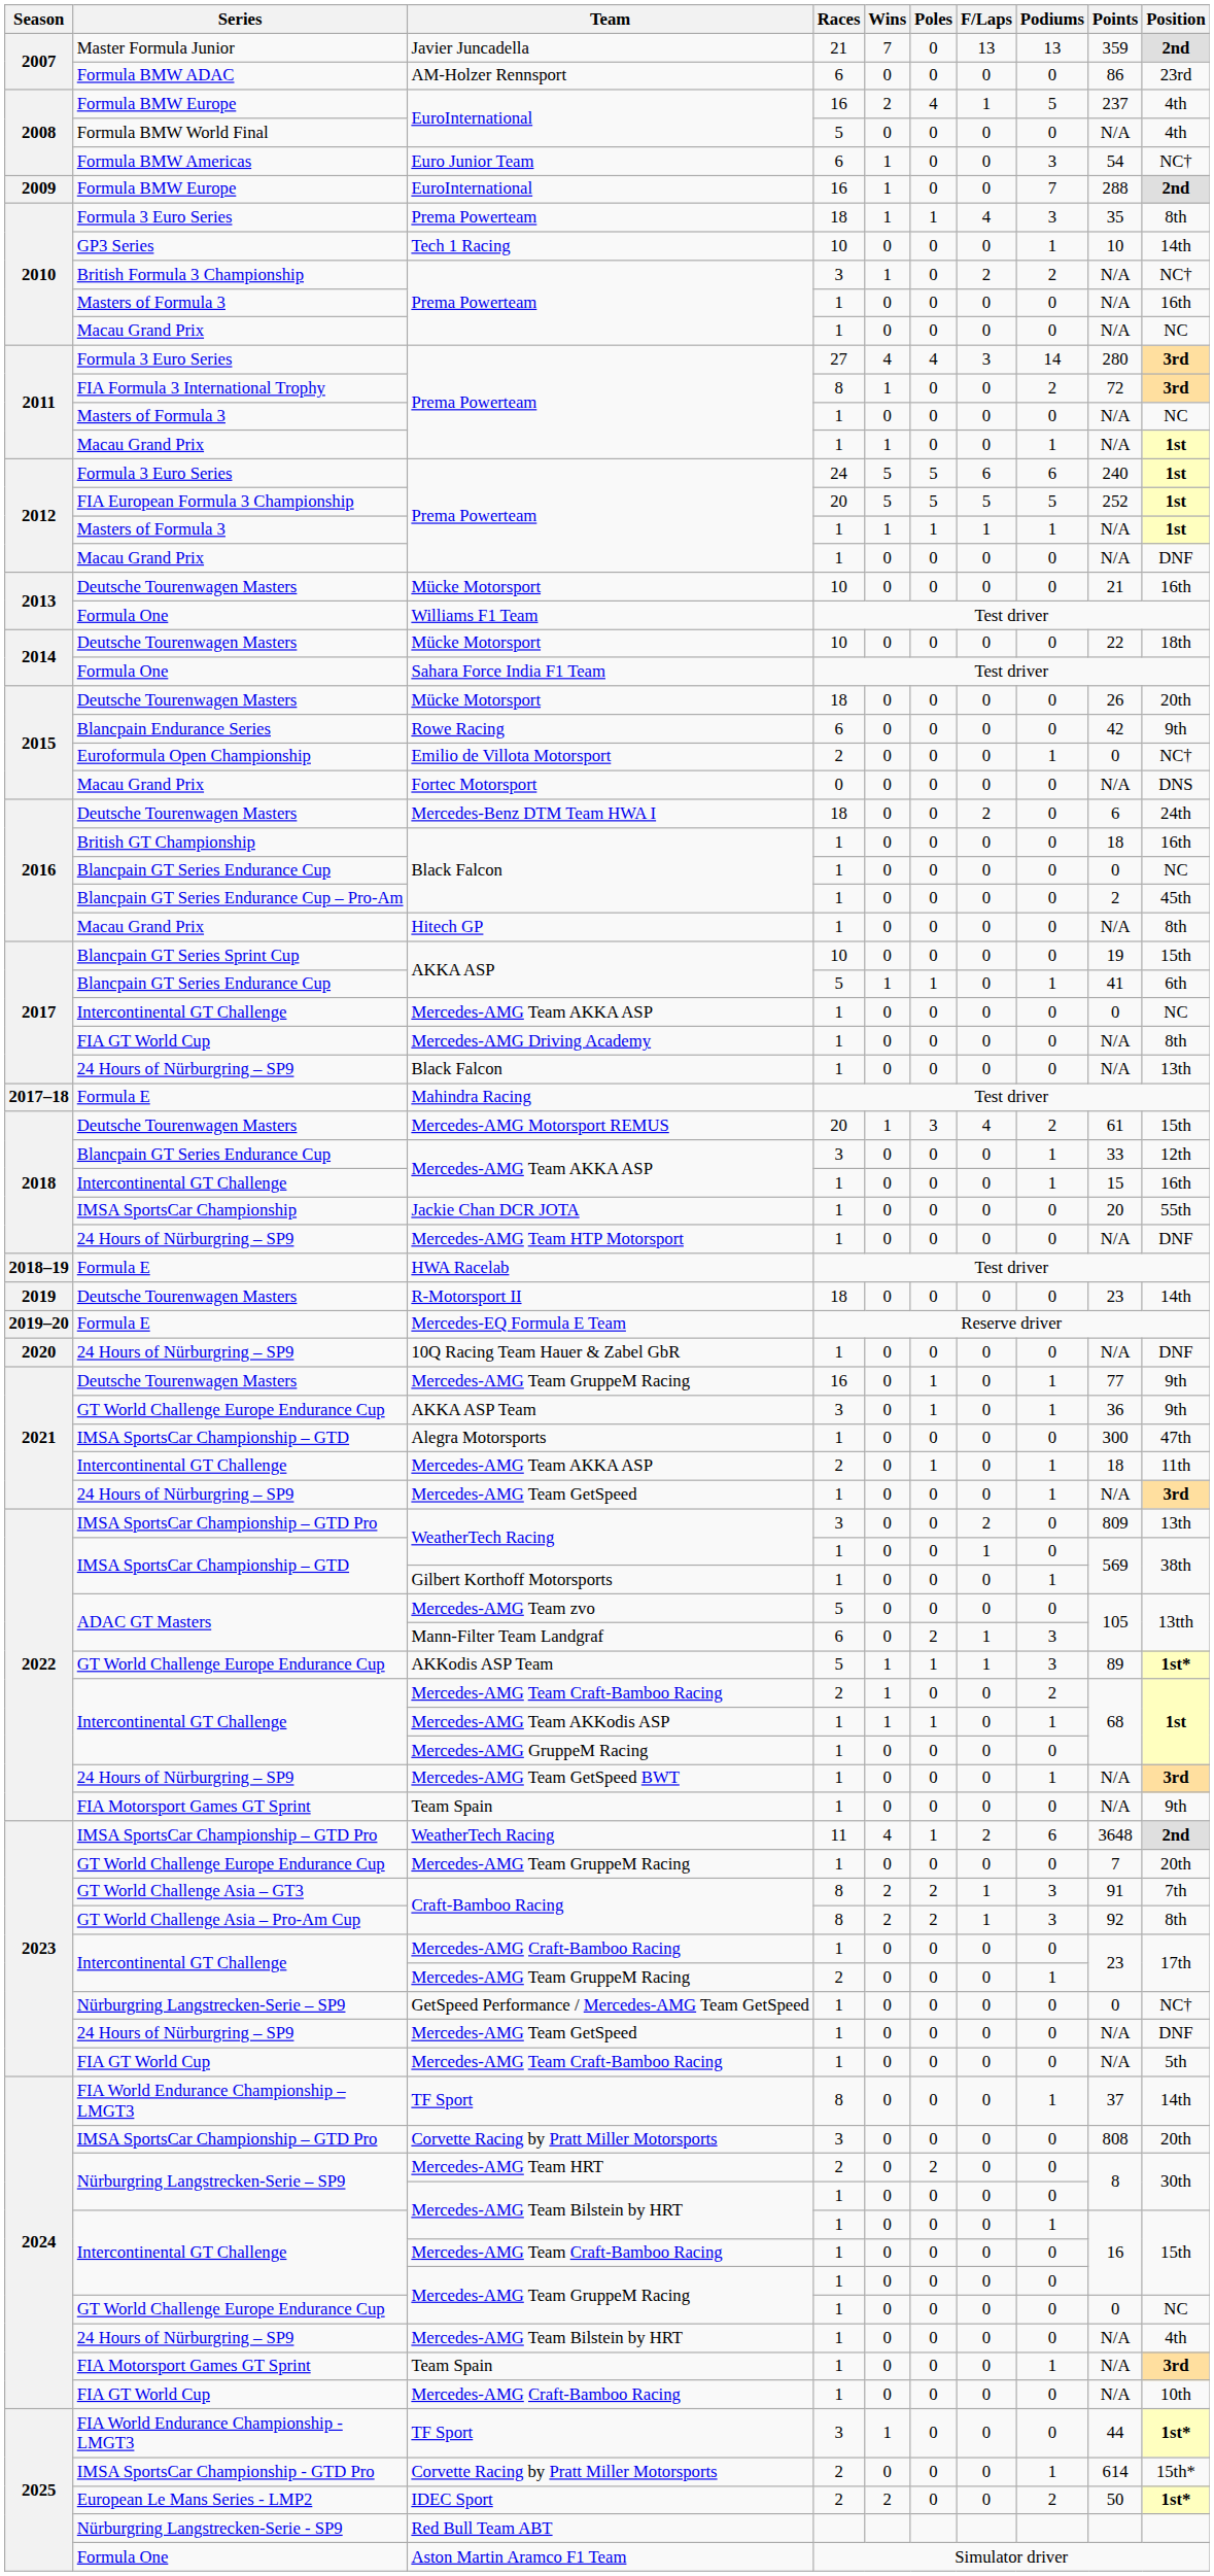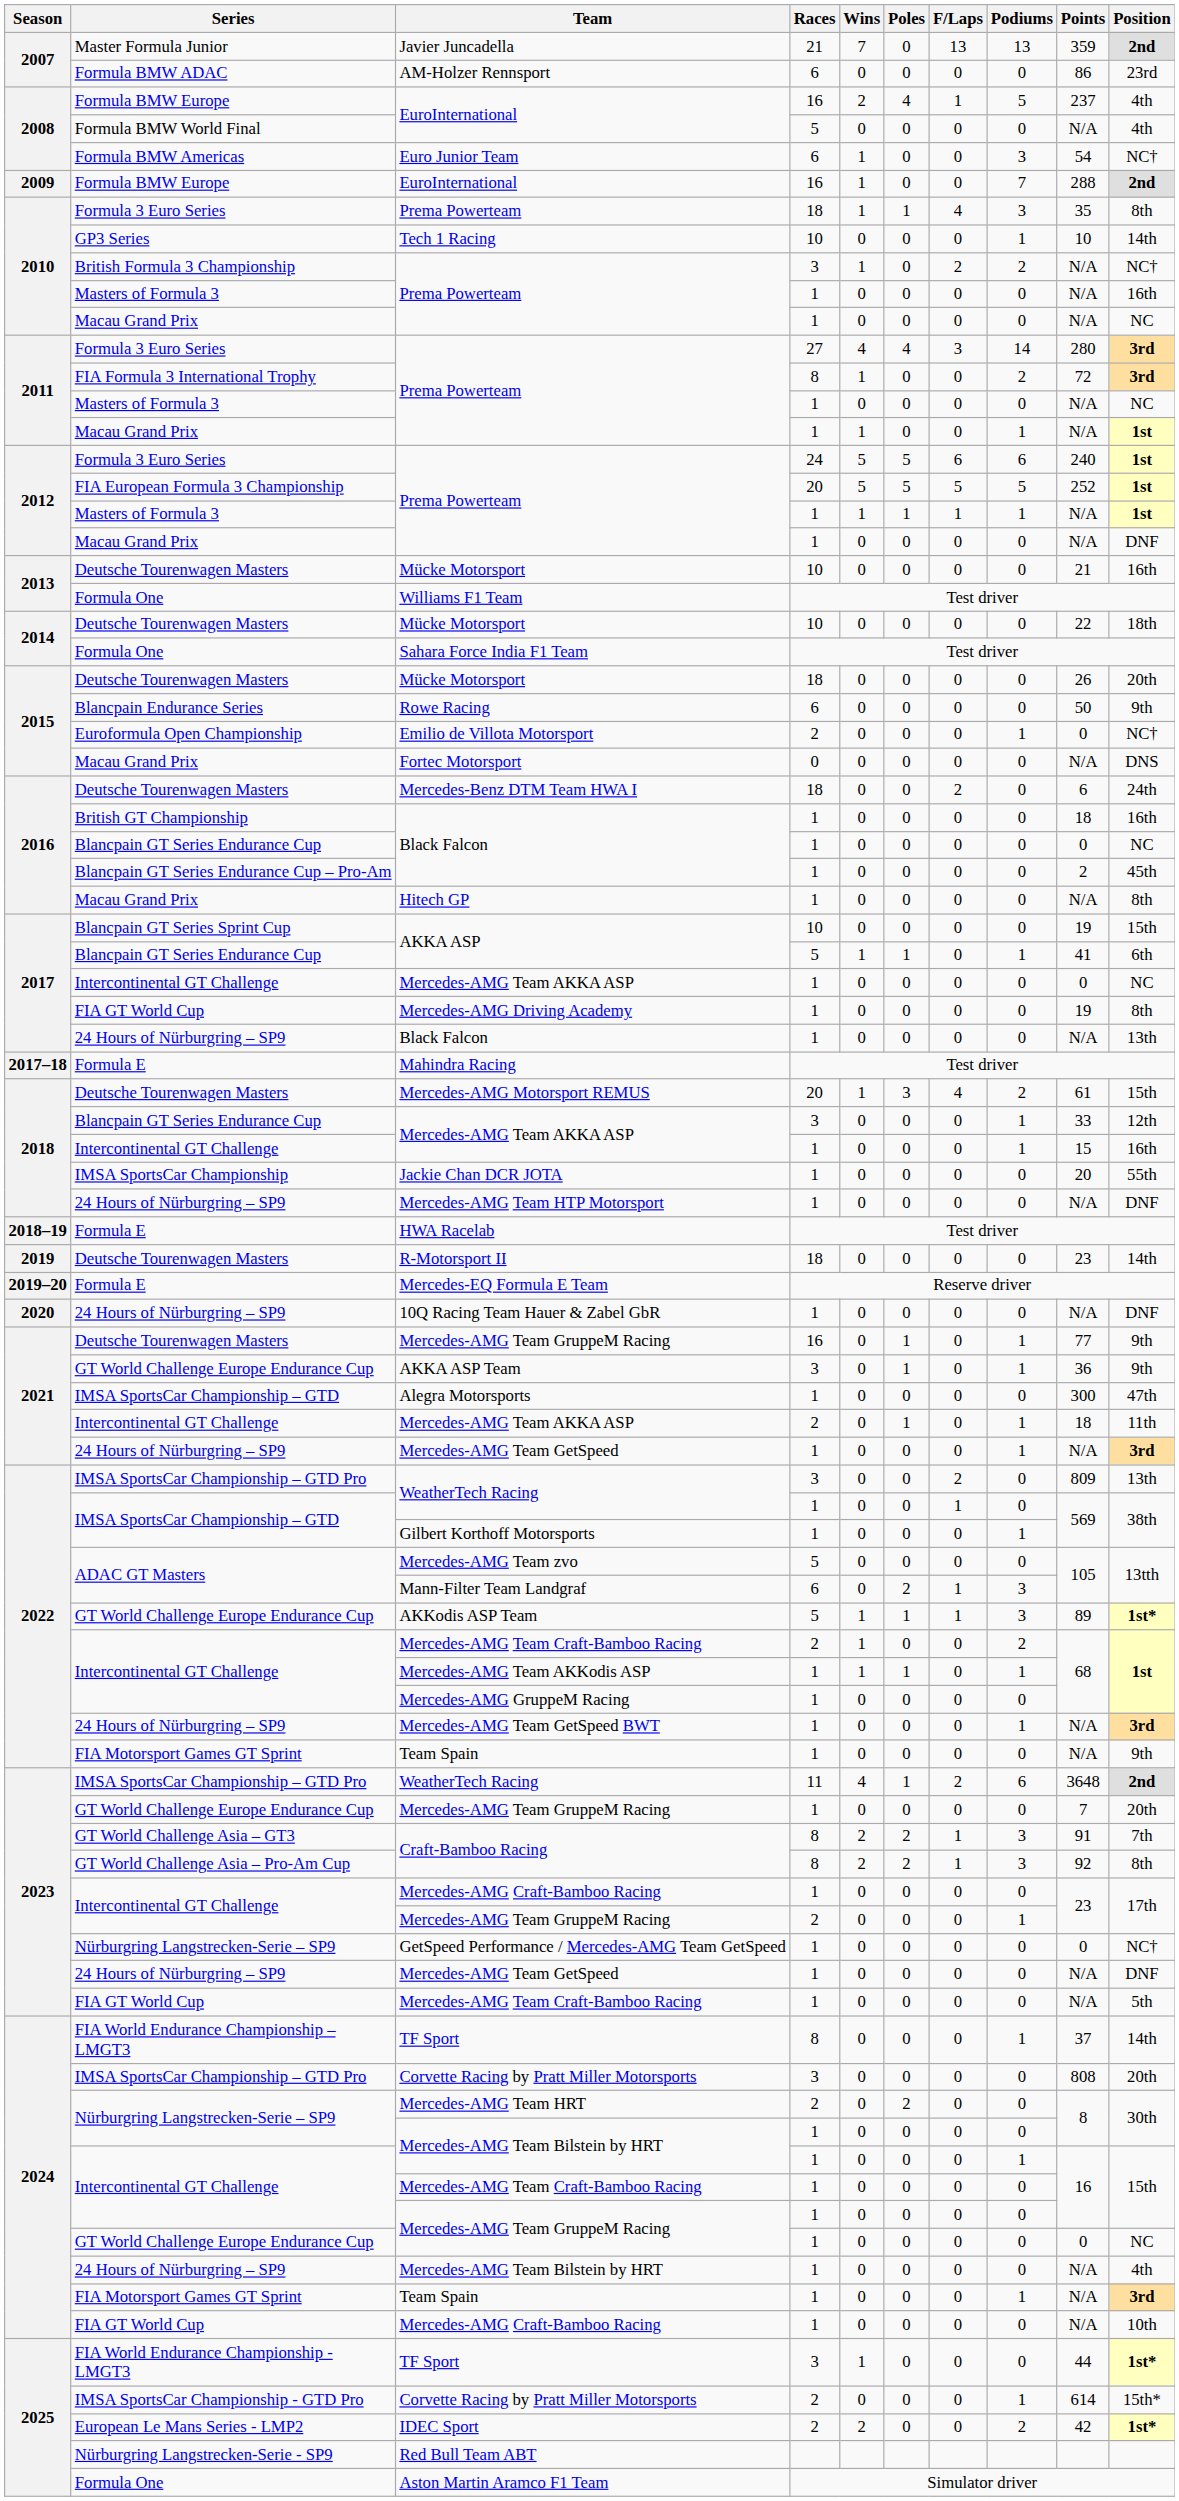Rowe Racing | Points: 42 -> 50
Mercedes-AMG Driving Academy | Points: N/A -> 19
IDEC Sport | Points: 50 -> 42
